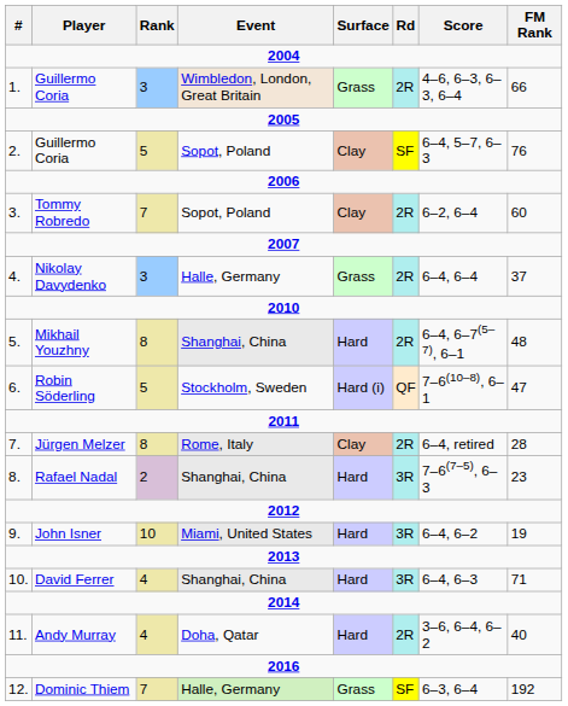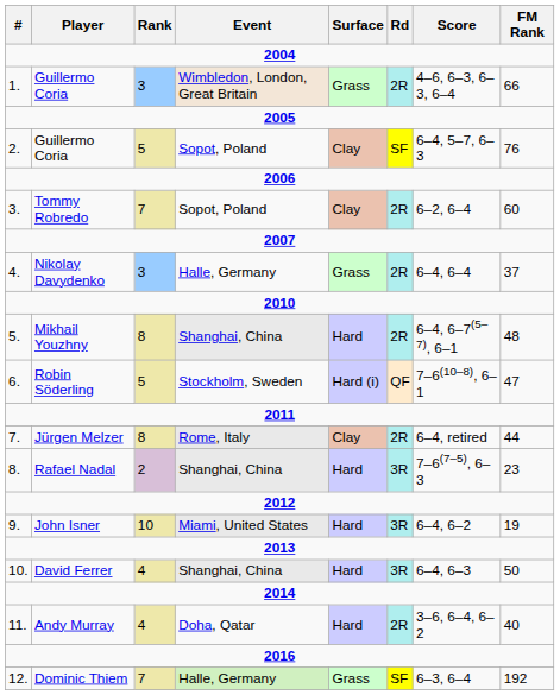Jürgen Melzer | FM Rank: 28 -> 44
David Ferrer | FM Rank: 71 -> 50
